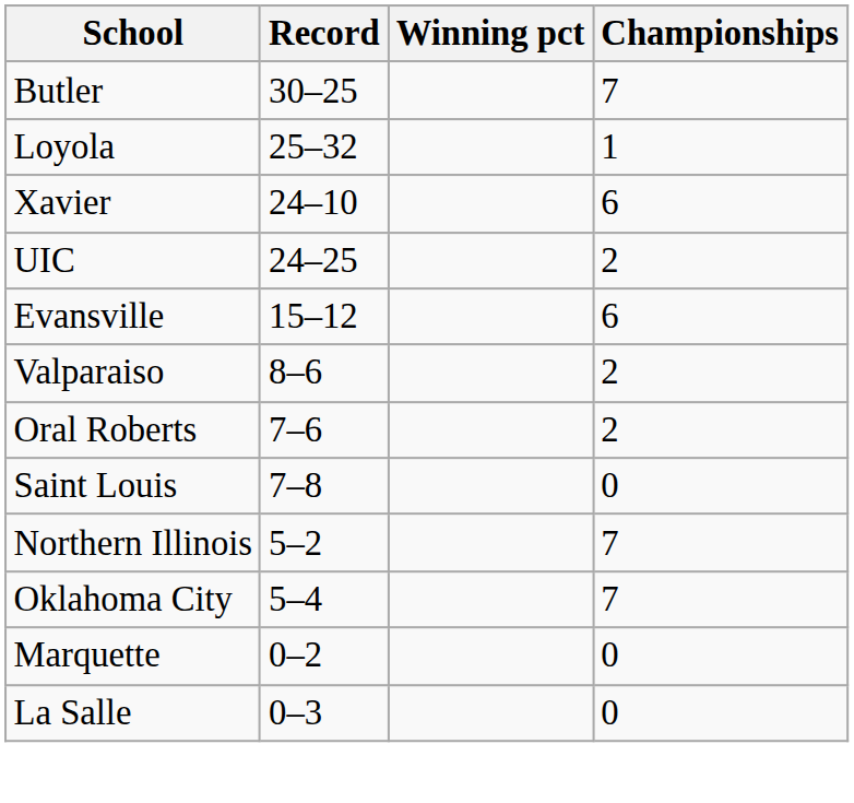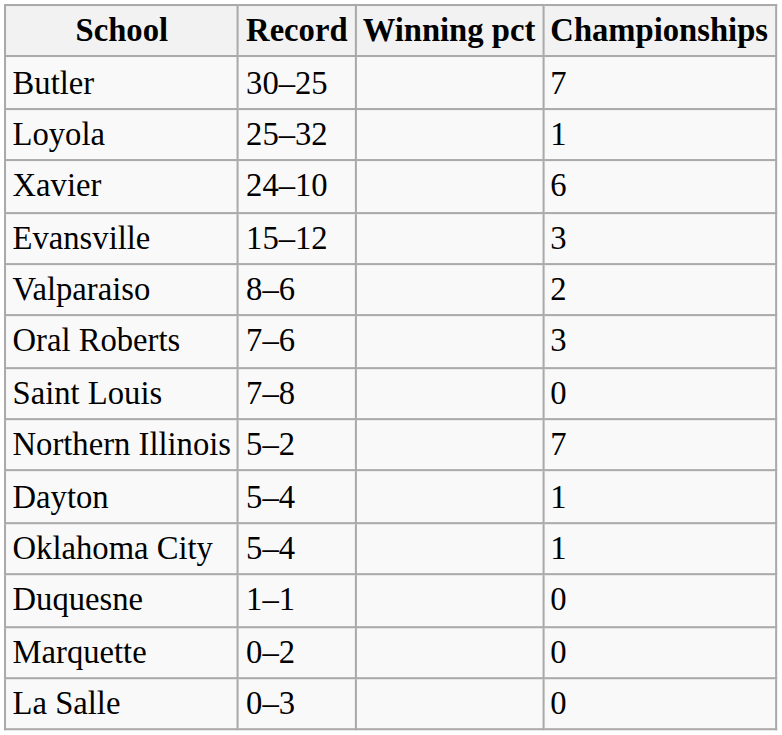- row: UIC | 24–25 | 2
Evansville | Championships: 6 -> 3
Oral Roberts | Championships: 2 -> 3
+ row: Dayton | 5–4 | 1
Oklahoma City | Championships: 7 -> 1
+ row: Duquesne | 1–1 | 0
